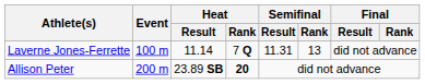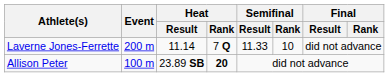Laverne Jones-Ferrette | Event: 100 m -> 200 m
Laverne Jones-Ferrette | Semifinal / Result: 11.31 -> 11.33
Laverne Jones-Ferrette | Semifinal / Rank: 13 -> 10
Allison Peter | Event: 200 m -> 100 m
